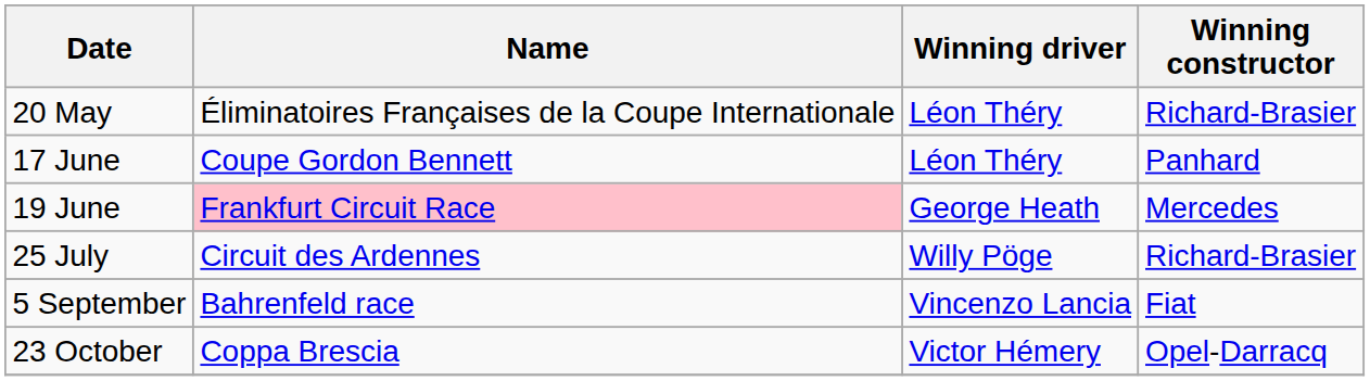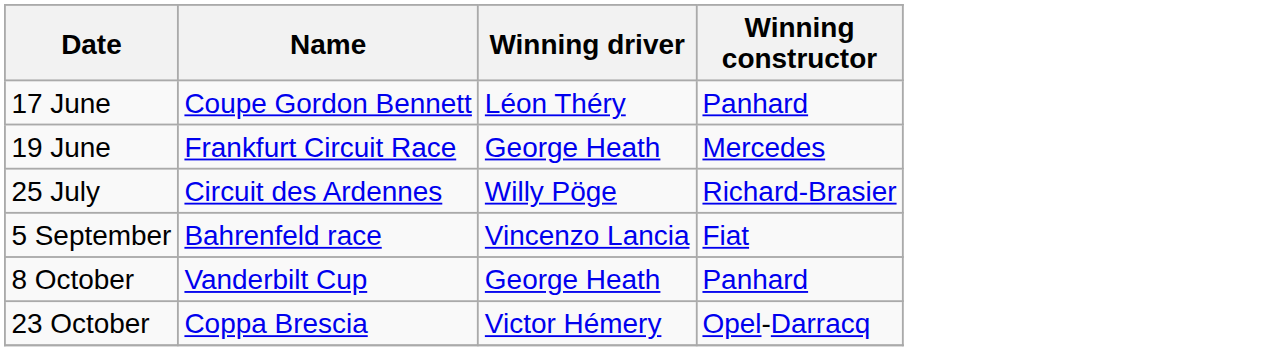- row: 20 May | Éliminatoires Françaises de la Coupe Internationale | Léon Théry | Richard-Brasier
19 June | Name: pink background -> no background
+ row: 8 October | Vanderbilt Cup | George Heath | Panhard
